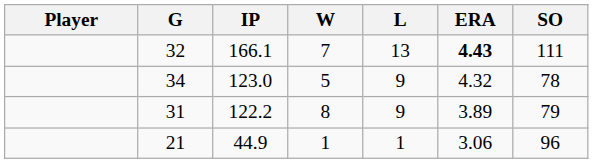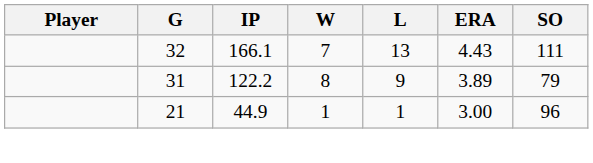32 | ERA: bold -> normal
- row: 34 | 123.0 | 5 | 9 | 4.32 | 78
21 | ERA: 3.06 -> 3.00
